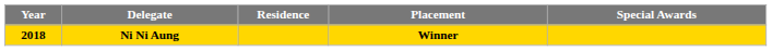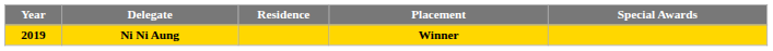Ni Ni Aung | Year: 2018 -> 2019
